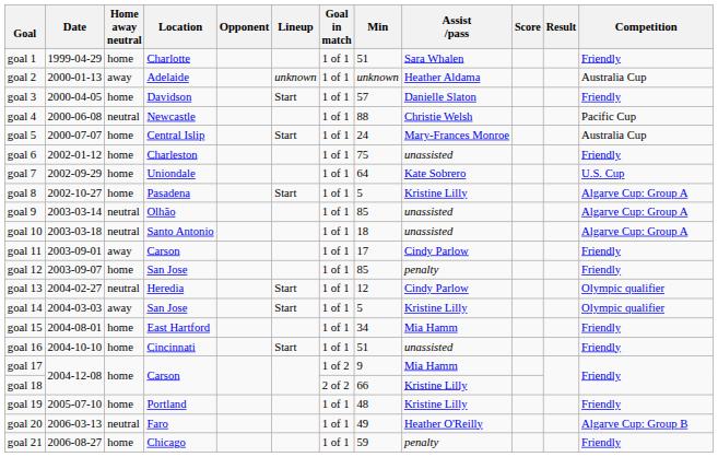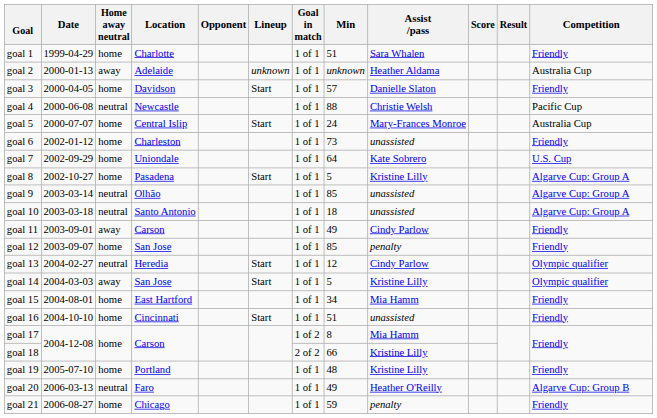goal 6 | Min: 75 -> 73
goal 11 | Min: 17 -> 49
goal 17 | Min: 9 -> 8
